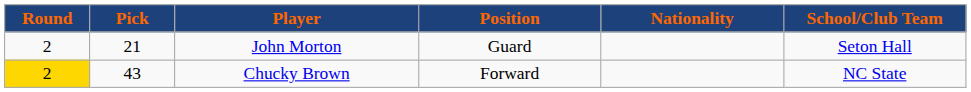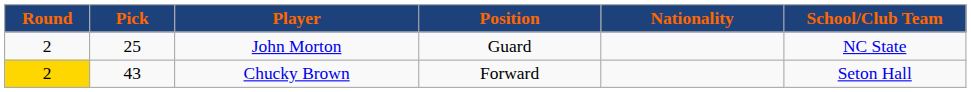John Morton | Pick: 21 -> 25
John Morton | School/Club Team: Seton Hall -> NC State
Chucky Brown | School/Club Team: NC State -> Seton Hall
